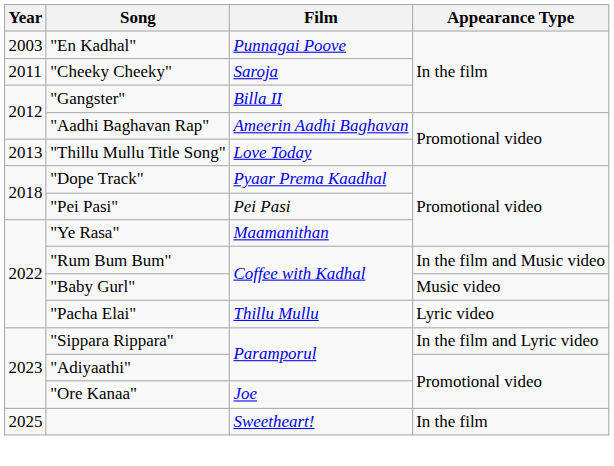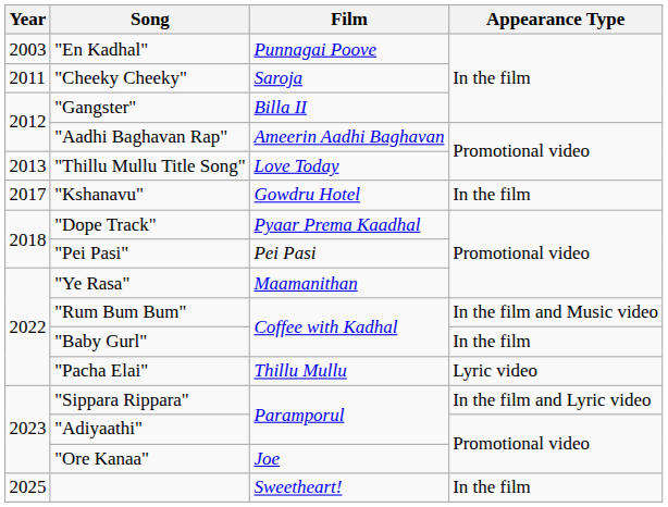+ row: 2017 | "Kshanavu" | Gowdru Hotel | In the film
"Baby Gurl" | Appearance Type: Music video -> In the film
